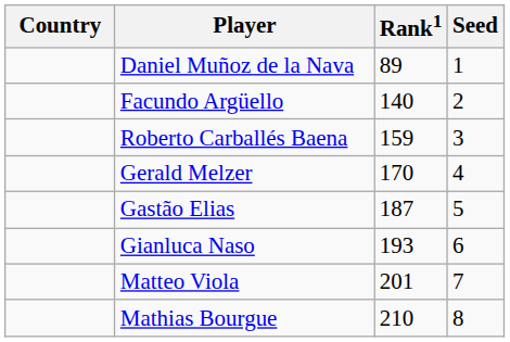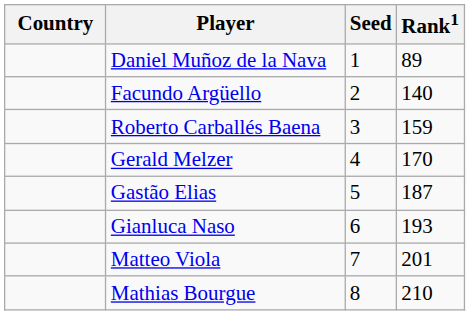columns swapped: Rank1 <-> Seed
